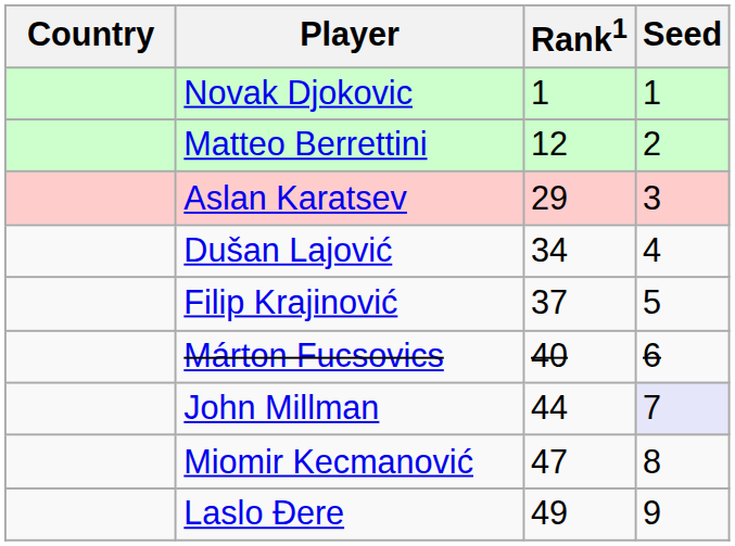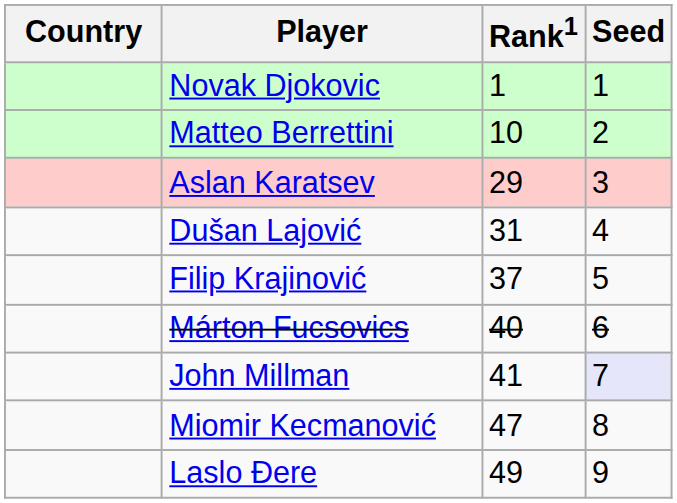Matteo Berrettini | Rank1: 12 -> 10
Dušan Lajović | Rank1: 34 -> 31
John Millman | Rank1: 44 -> 41
